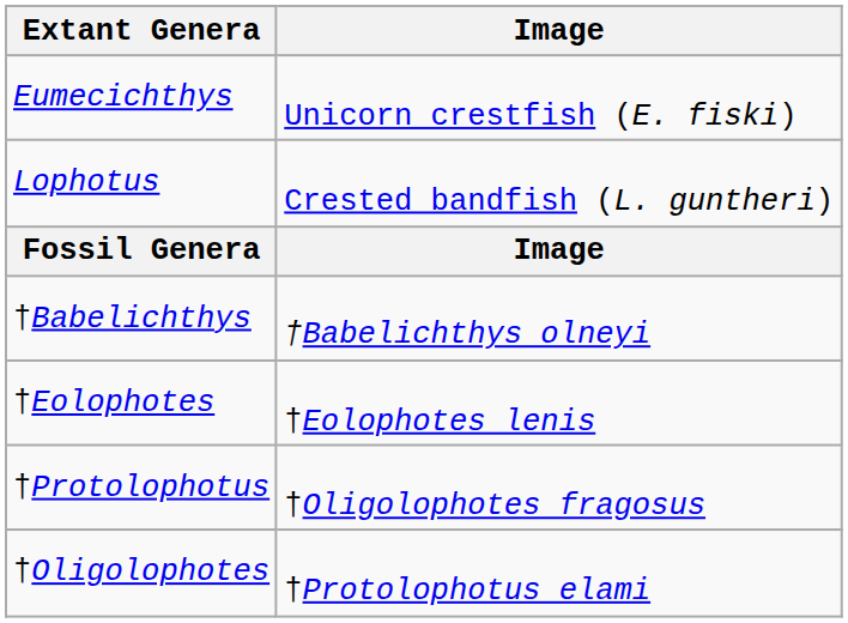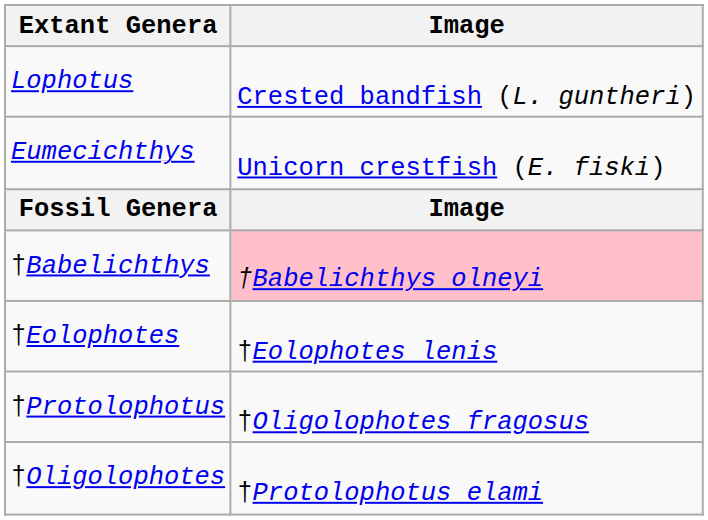rows swapped: Eumecichthys <-> Lophotus
†Babelichthys | Image: no background -> pink background
